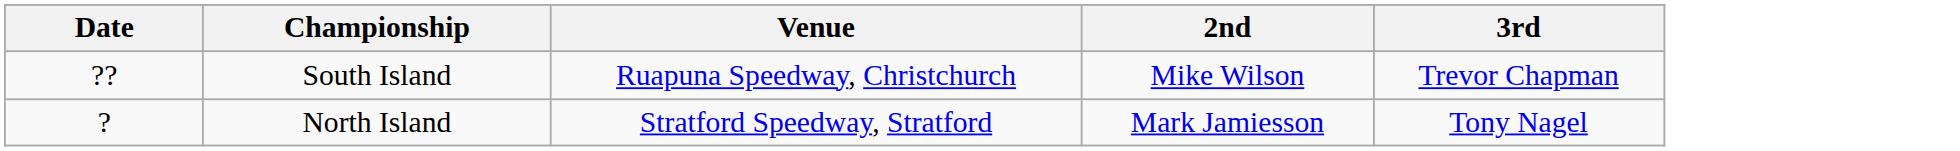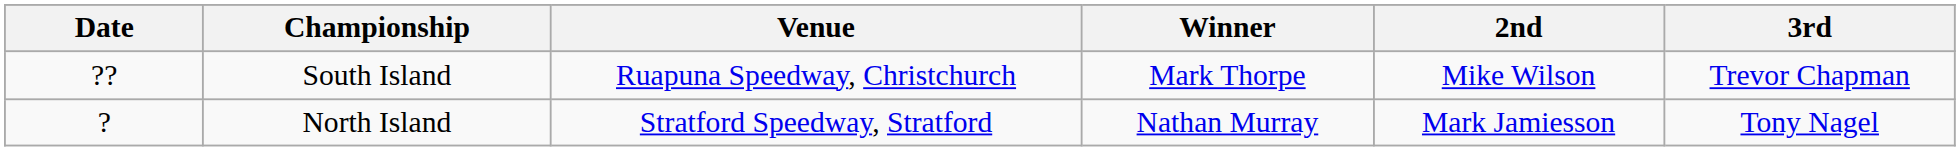+ column: Winner | Mark Thorpe | Nathan Murray
